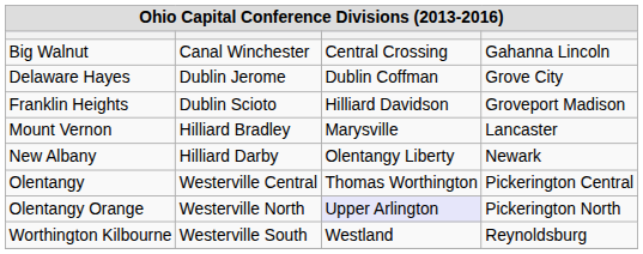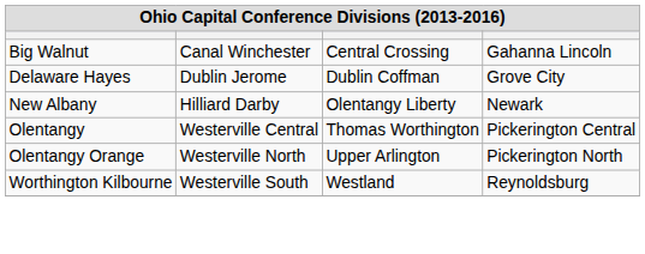- row: Franklin Heights | Dublin Scioto | Hilliard Davidson | Groveport Madison
- row: Mount Vernon | Hilliard Bradley | Marysville | Lancaster
Olentangy Orange | column 3: lavender background -> no background
